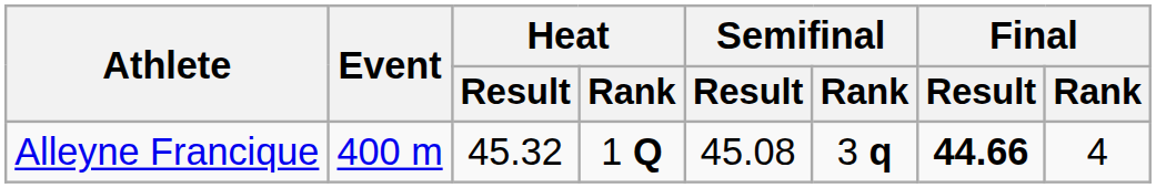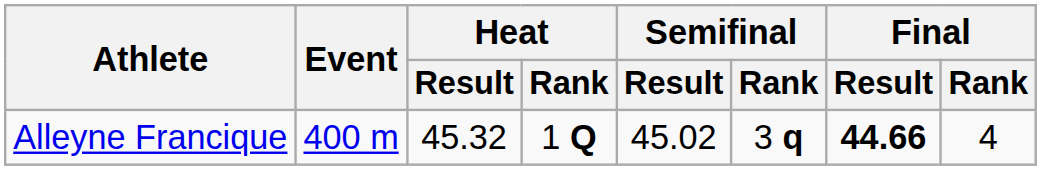Alleyne Francique | Semifinal / Result: 45.08 -> 45.02
